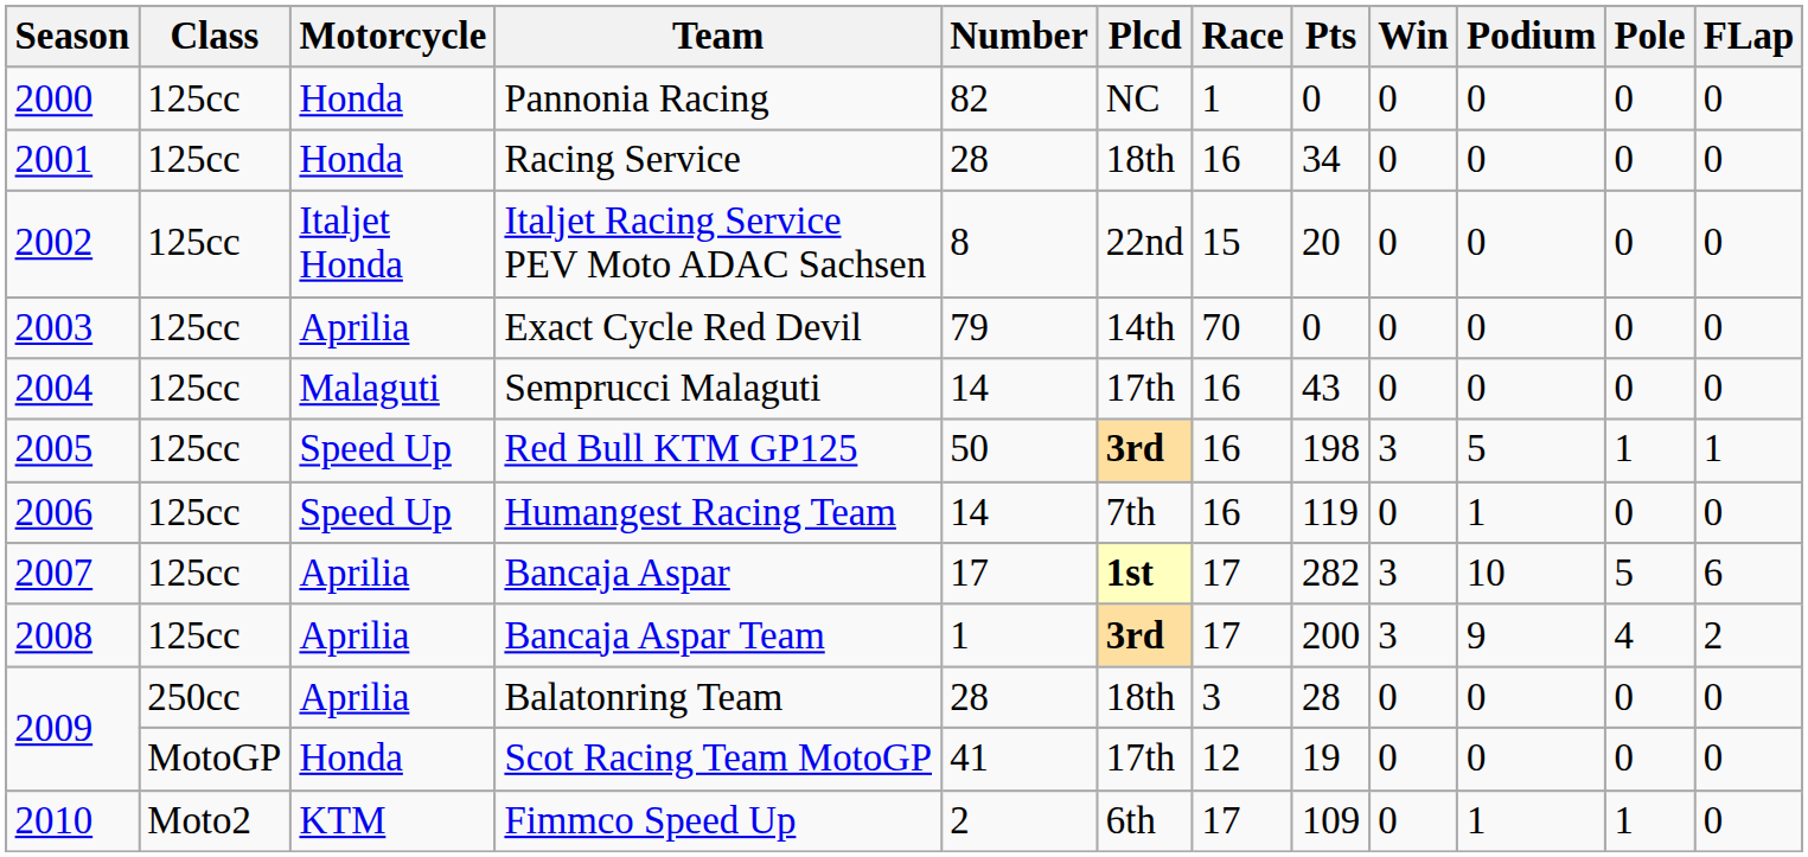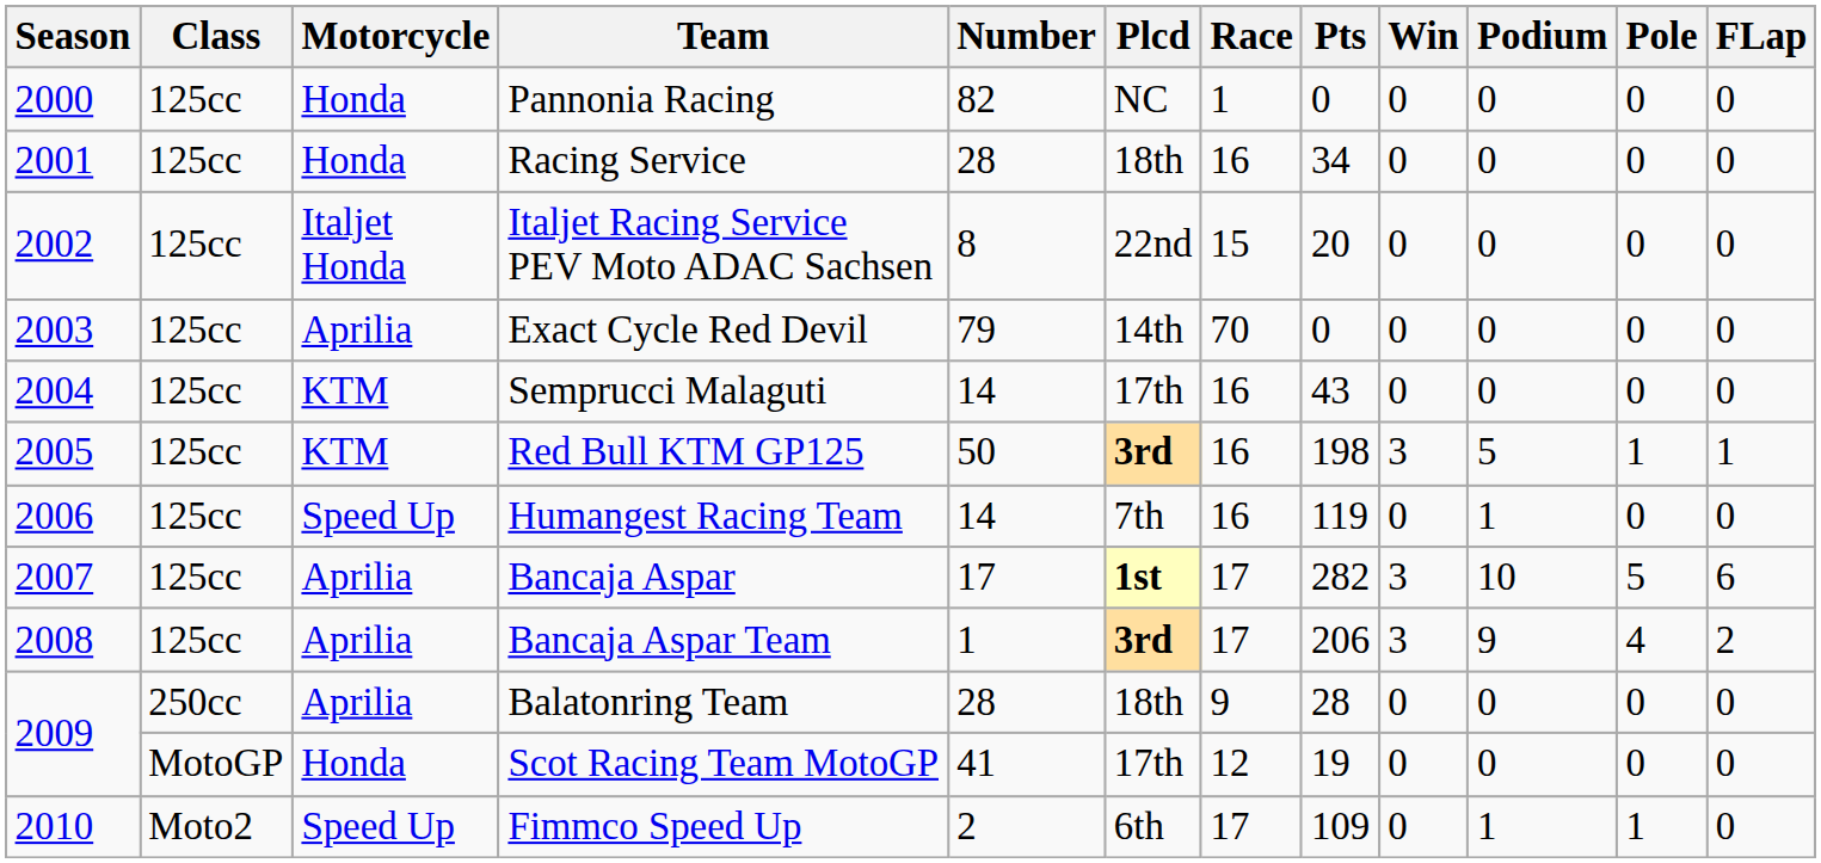Semprucci Malaguti | Motorcycle: Malaguti -> KTM
Red Bull KTM GP125 | Motorcycle: Speed Up -> KTM
Bancaja Aspar Team | Pts: 200 -> 206
Balatonring Team | Race: 3 -> 9
Fimmco Speed Up | Motorcycle: KTM -> Speed Up
